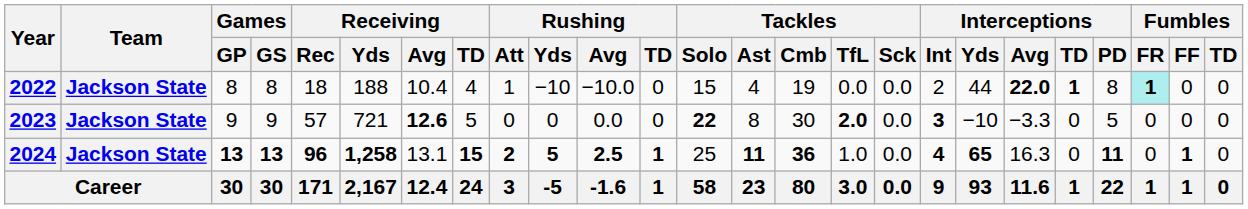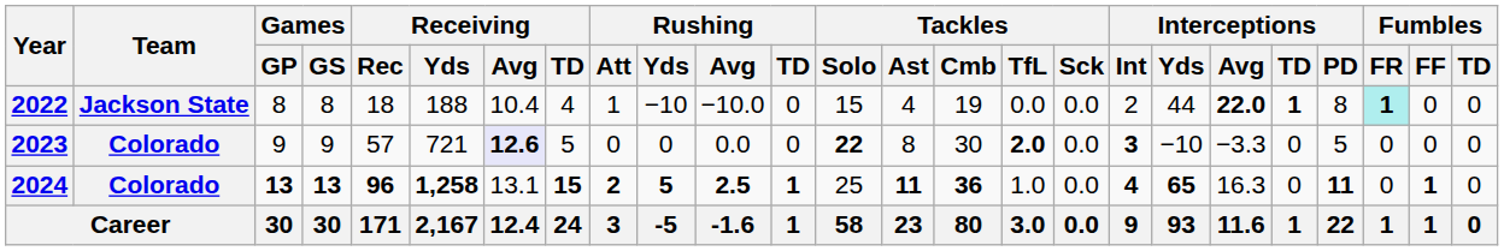2023 | Team: Jackson State -> Colorado
2023 | Receiving / Avg: no background -> lavender background
2024 | Team: Jackson State -> Colorado
